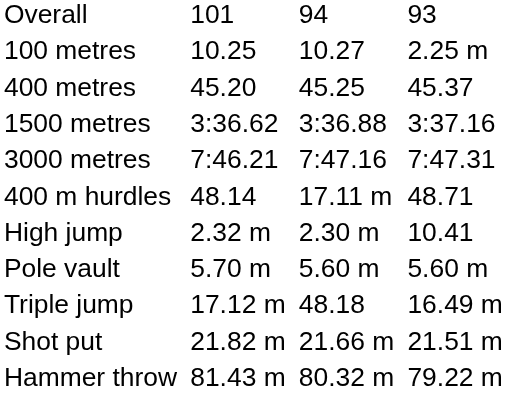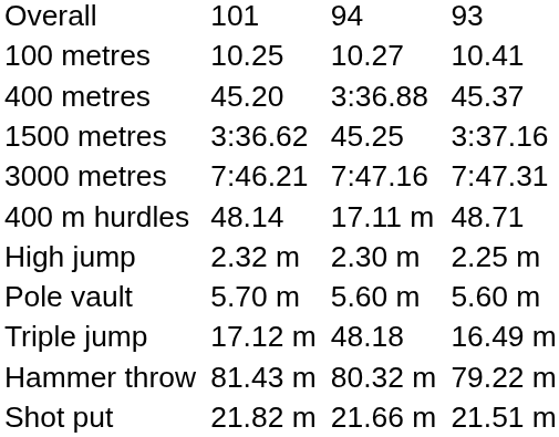100 metres | column 7: 2.25 m -> 10.41
400 metres | column 5: 45.25 -> 3:36.88
1500 metres | column 5: 3:36.88 -> 45.25
High jump | column 7: 10.41 -> 2.25 m
rows swapped: Shot put <-> Hammer throw
